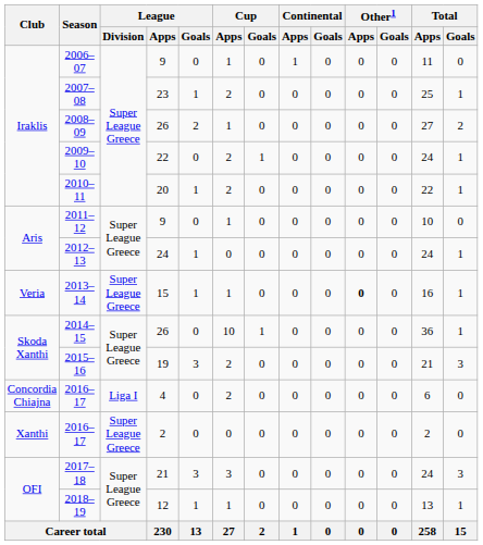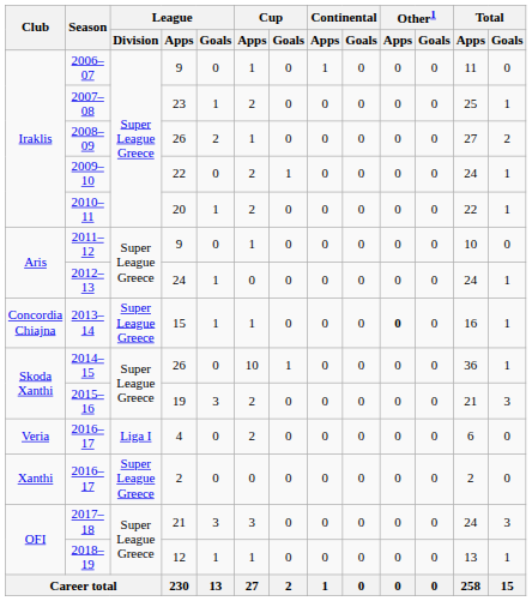2013–14 | Club: Veria -> Concordia Chiajna
2016–17 / 4 | Club: Concordia Chiajna -> Veria
